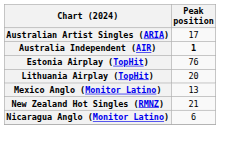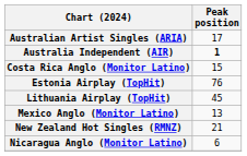+ row: Costa Rica Anglo (Monitor Latino) | 15
Lithuania Airplay (TopHit) | Peak position: 20 -> 45
